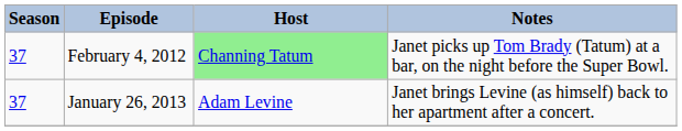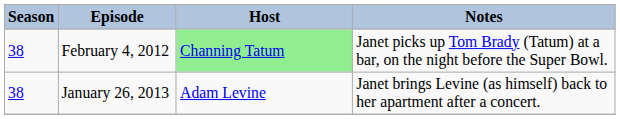February 4, 2012 | Season: 37 -> 38
January 26, 2013 | Season: 37 -> 38
